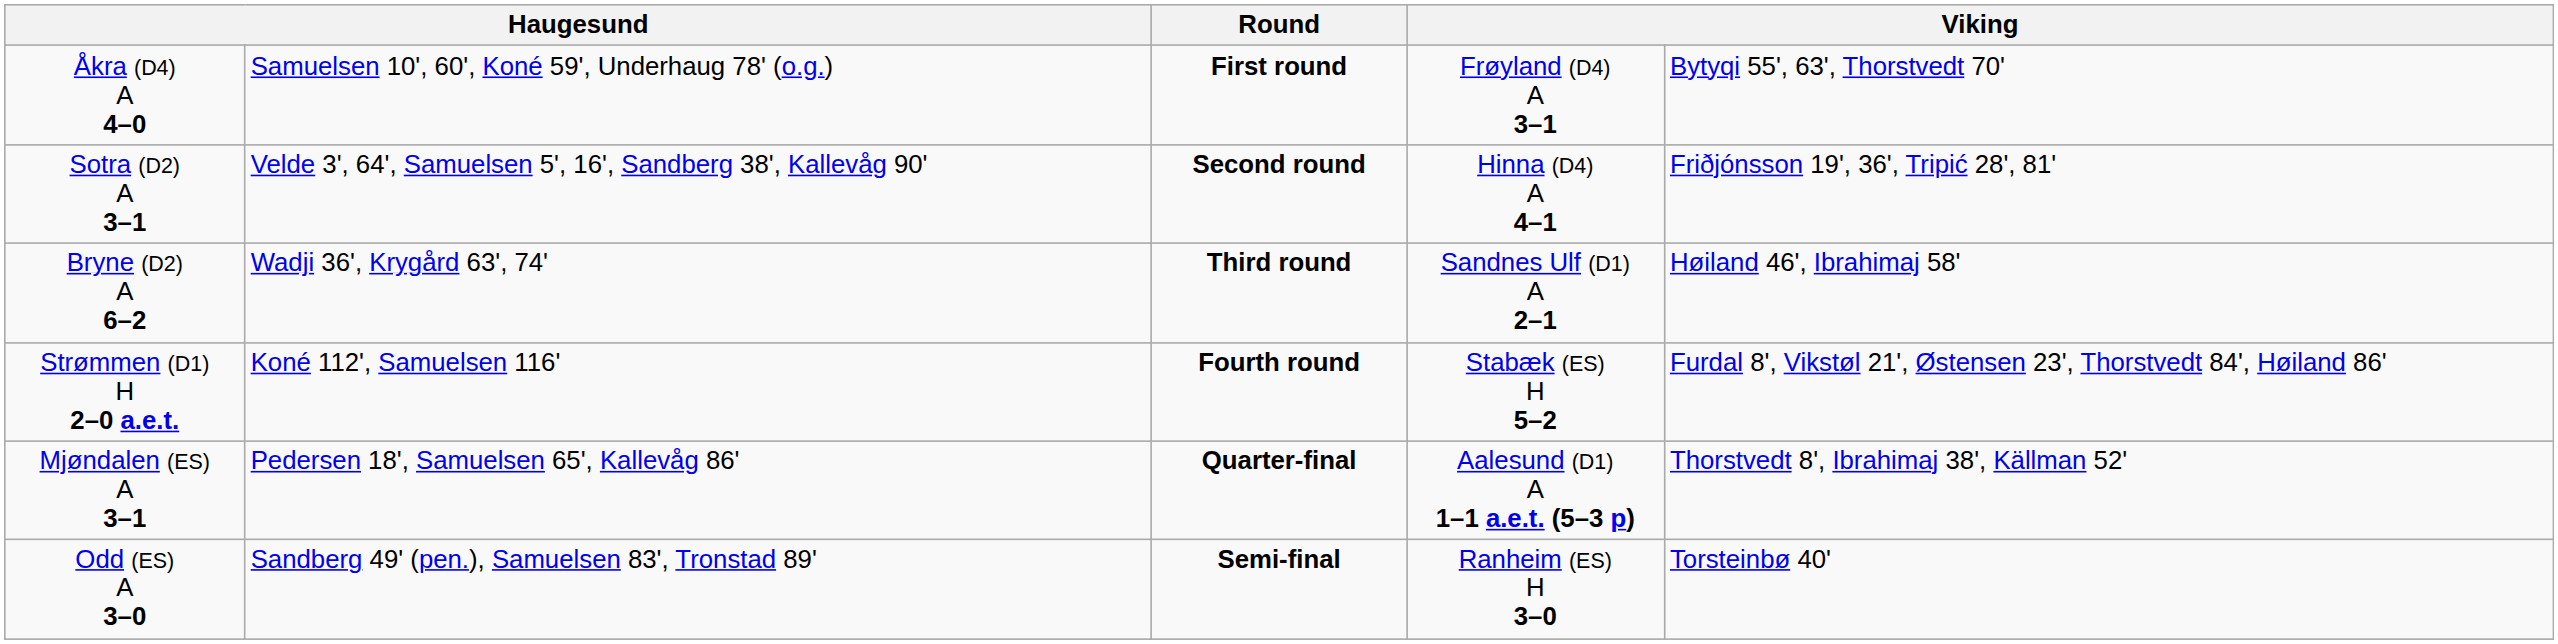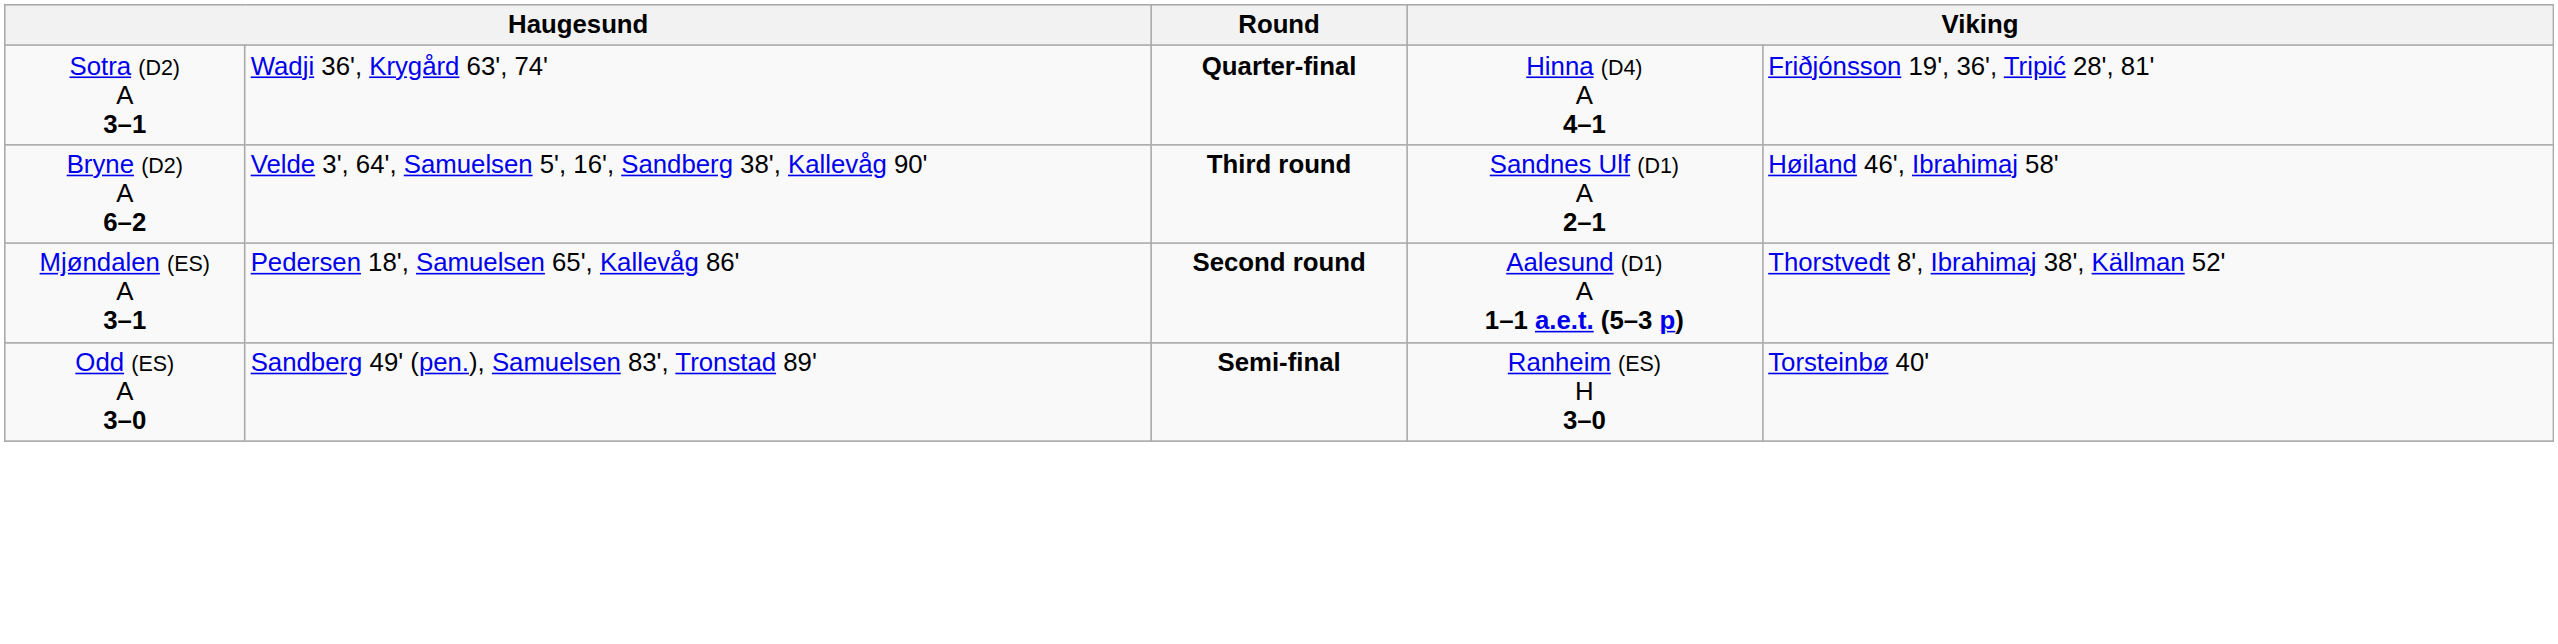- row: Åkra (D4) A 4–0 | Samuelsen 10', 60', Koné 59', Underhaug 78' (o.g.) | First round | Frøyland (D4) A 3–1 | Bytyqi 55', 63', Thorstvedt 70'
Sotra (D2) A 3–1 | column 2: Velde 3', 64', Samuelsen 5', 16', Sandberg 38', Kallevåg 90' -> Wadji 36', Krygård 63', 74'
Sotra (D2) A 3–1 | Round: Second round -> Quarter-final
Bryne (D2) A 6–2 | column 2: Wadji 36', Krygård 63', 74' -> Velde 3', 64', Samuelsen 5', 16', Sandberg 38', Kallevåg 90'
- row: Strømmen (D1) H 2–0 a.e.t. | Koné 112', Samuelsen 116' | Fourth round | Stabæk (ES) H 5–2 | Furdal 8', Vikstøl 21', Østensen 23', Thorstvedt 84', Høiland 86'
Mjøndalen (ES) A 3–1 | Round: Quarter-final -> Second round
